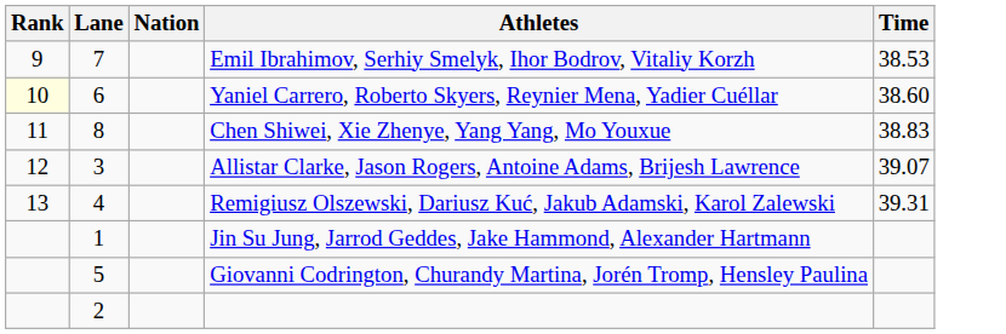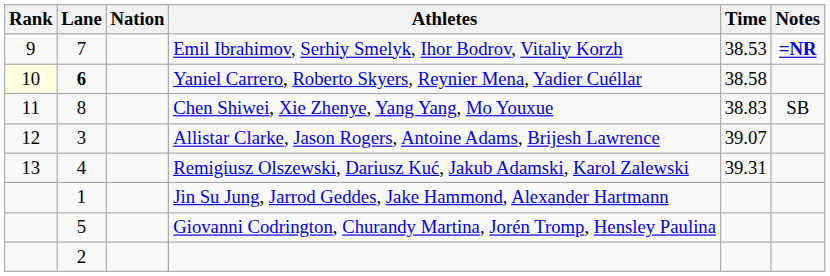+ column: Notes | =NR | SB
Yaniel Carrero, Roberto Skyers, Reynier Mena, Yadier Cuéllar | Lane: normal -> bold
Yaniel Carrero, Roberto Skyers, Reynier Mena, Yadier Cuéllar | Time: 38.60 -> 38.58
